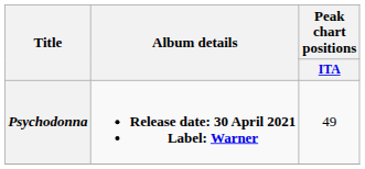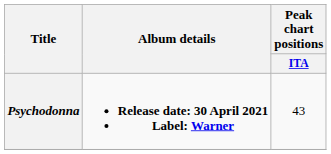Psychodonna | Peak chart positions / ITA: 49 -> 43
